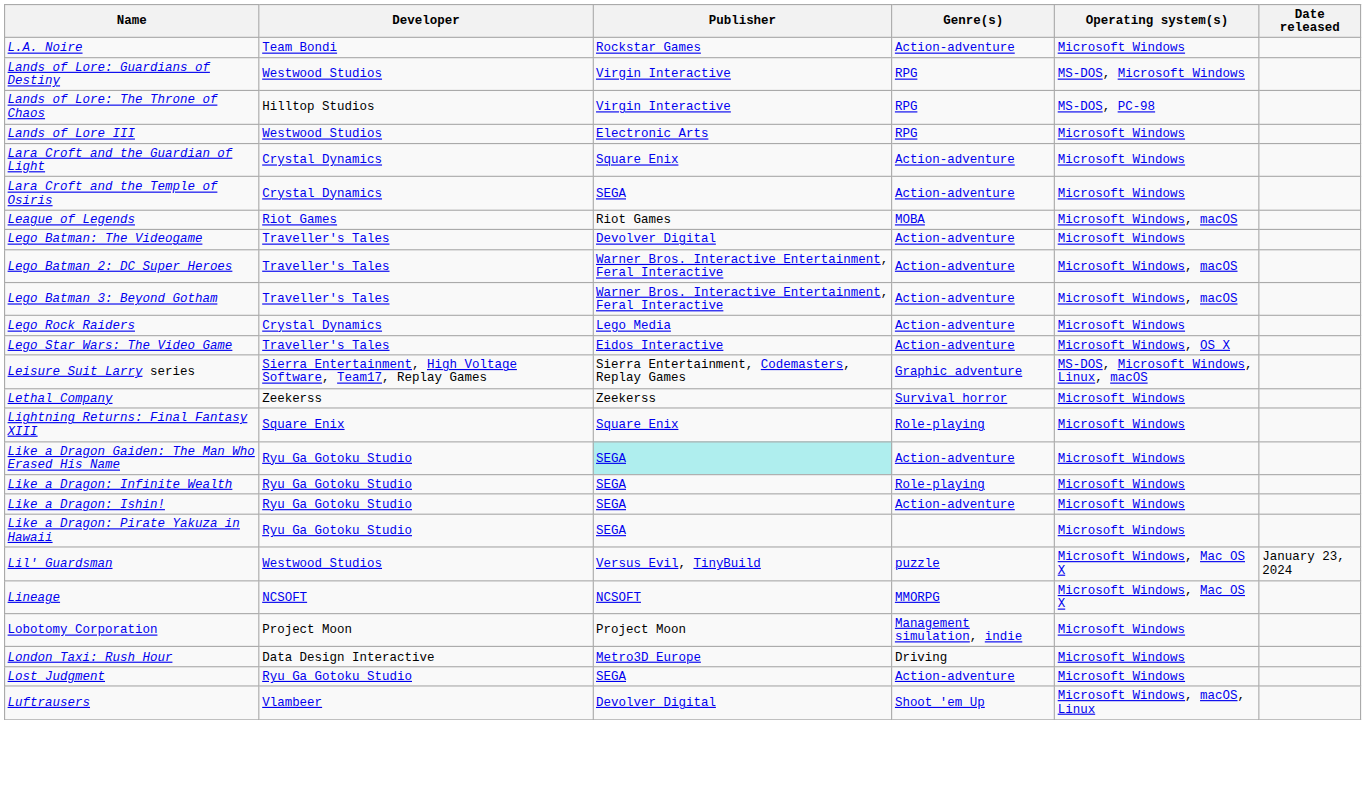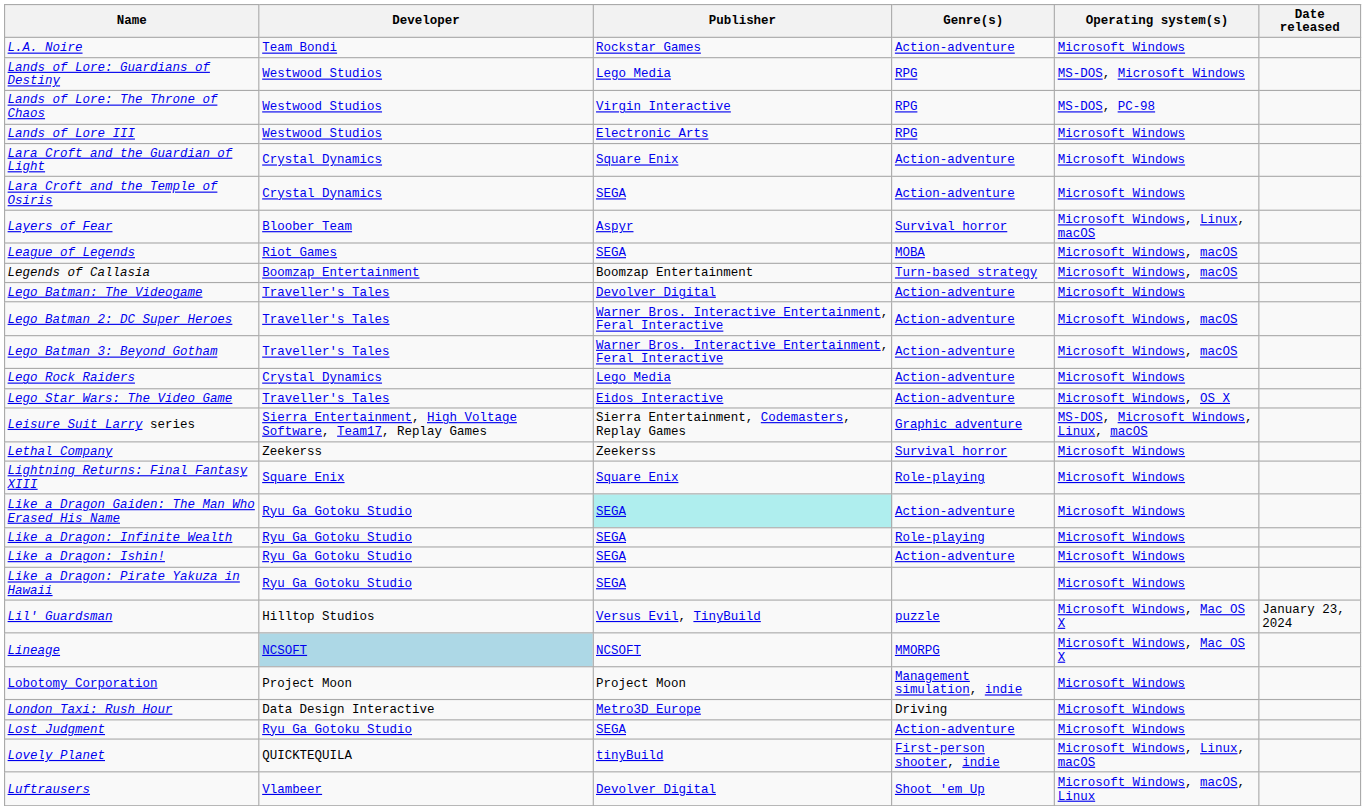Lands of Lore: Guardians of Destiny | Publisher: Virgin Interactive -> Lego Media
Lands of Lore: The Throne of Chaos | Developer: Hilltop Studios -> Westwood Studios
+ row: Layers of Fear | Bloober Team | Aspyr | Survival horror | Microsoft Windows, Linux, macOS
League of Legends | Publisher: Riot Games -> SEGA
+ row: Legends of Callasia | Boomzap Entertainment | Boomzap Entertainment | Turn-based strategy | Microsoft Windows, macOS
Lil' Guardsman | Developer: Westwood Studios -> Hilltop Studios
Lineage | Developer: no background -> lightblue background
+ row: Lovely Planet | QUICKTEQUILA | tinyBuild | First-person shooter, indie | Microsoft Windows, Linux, macOS
